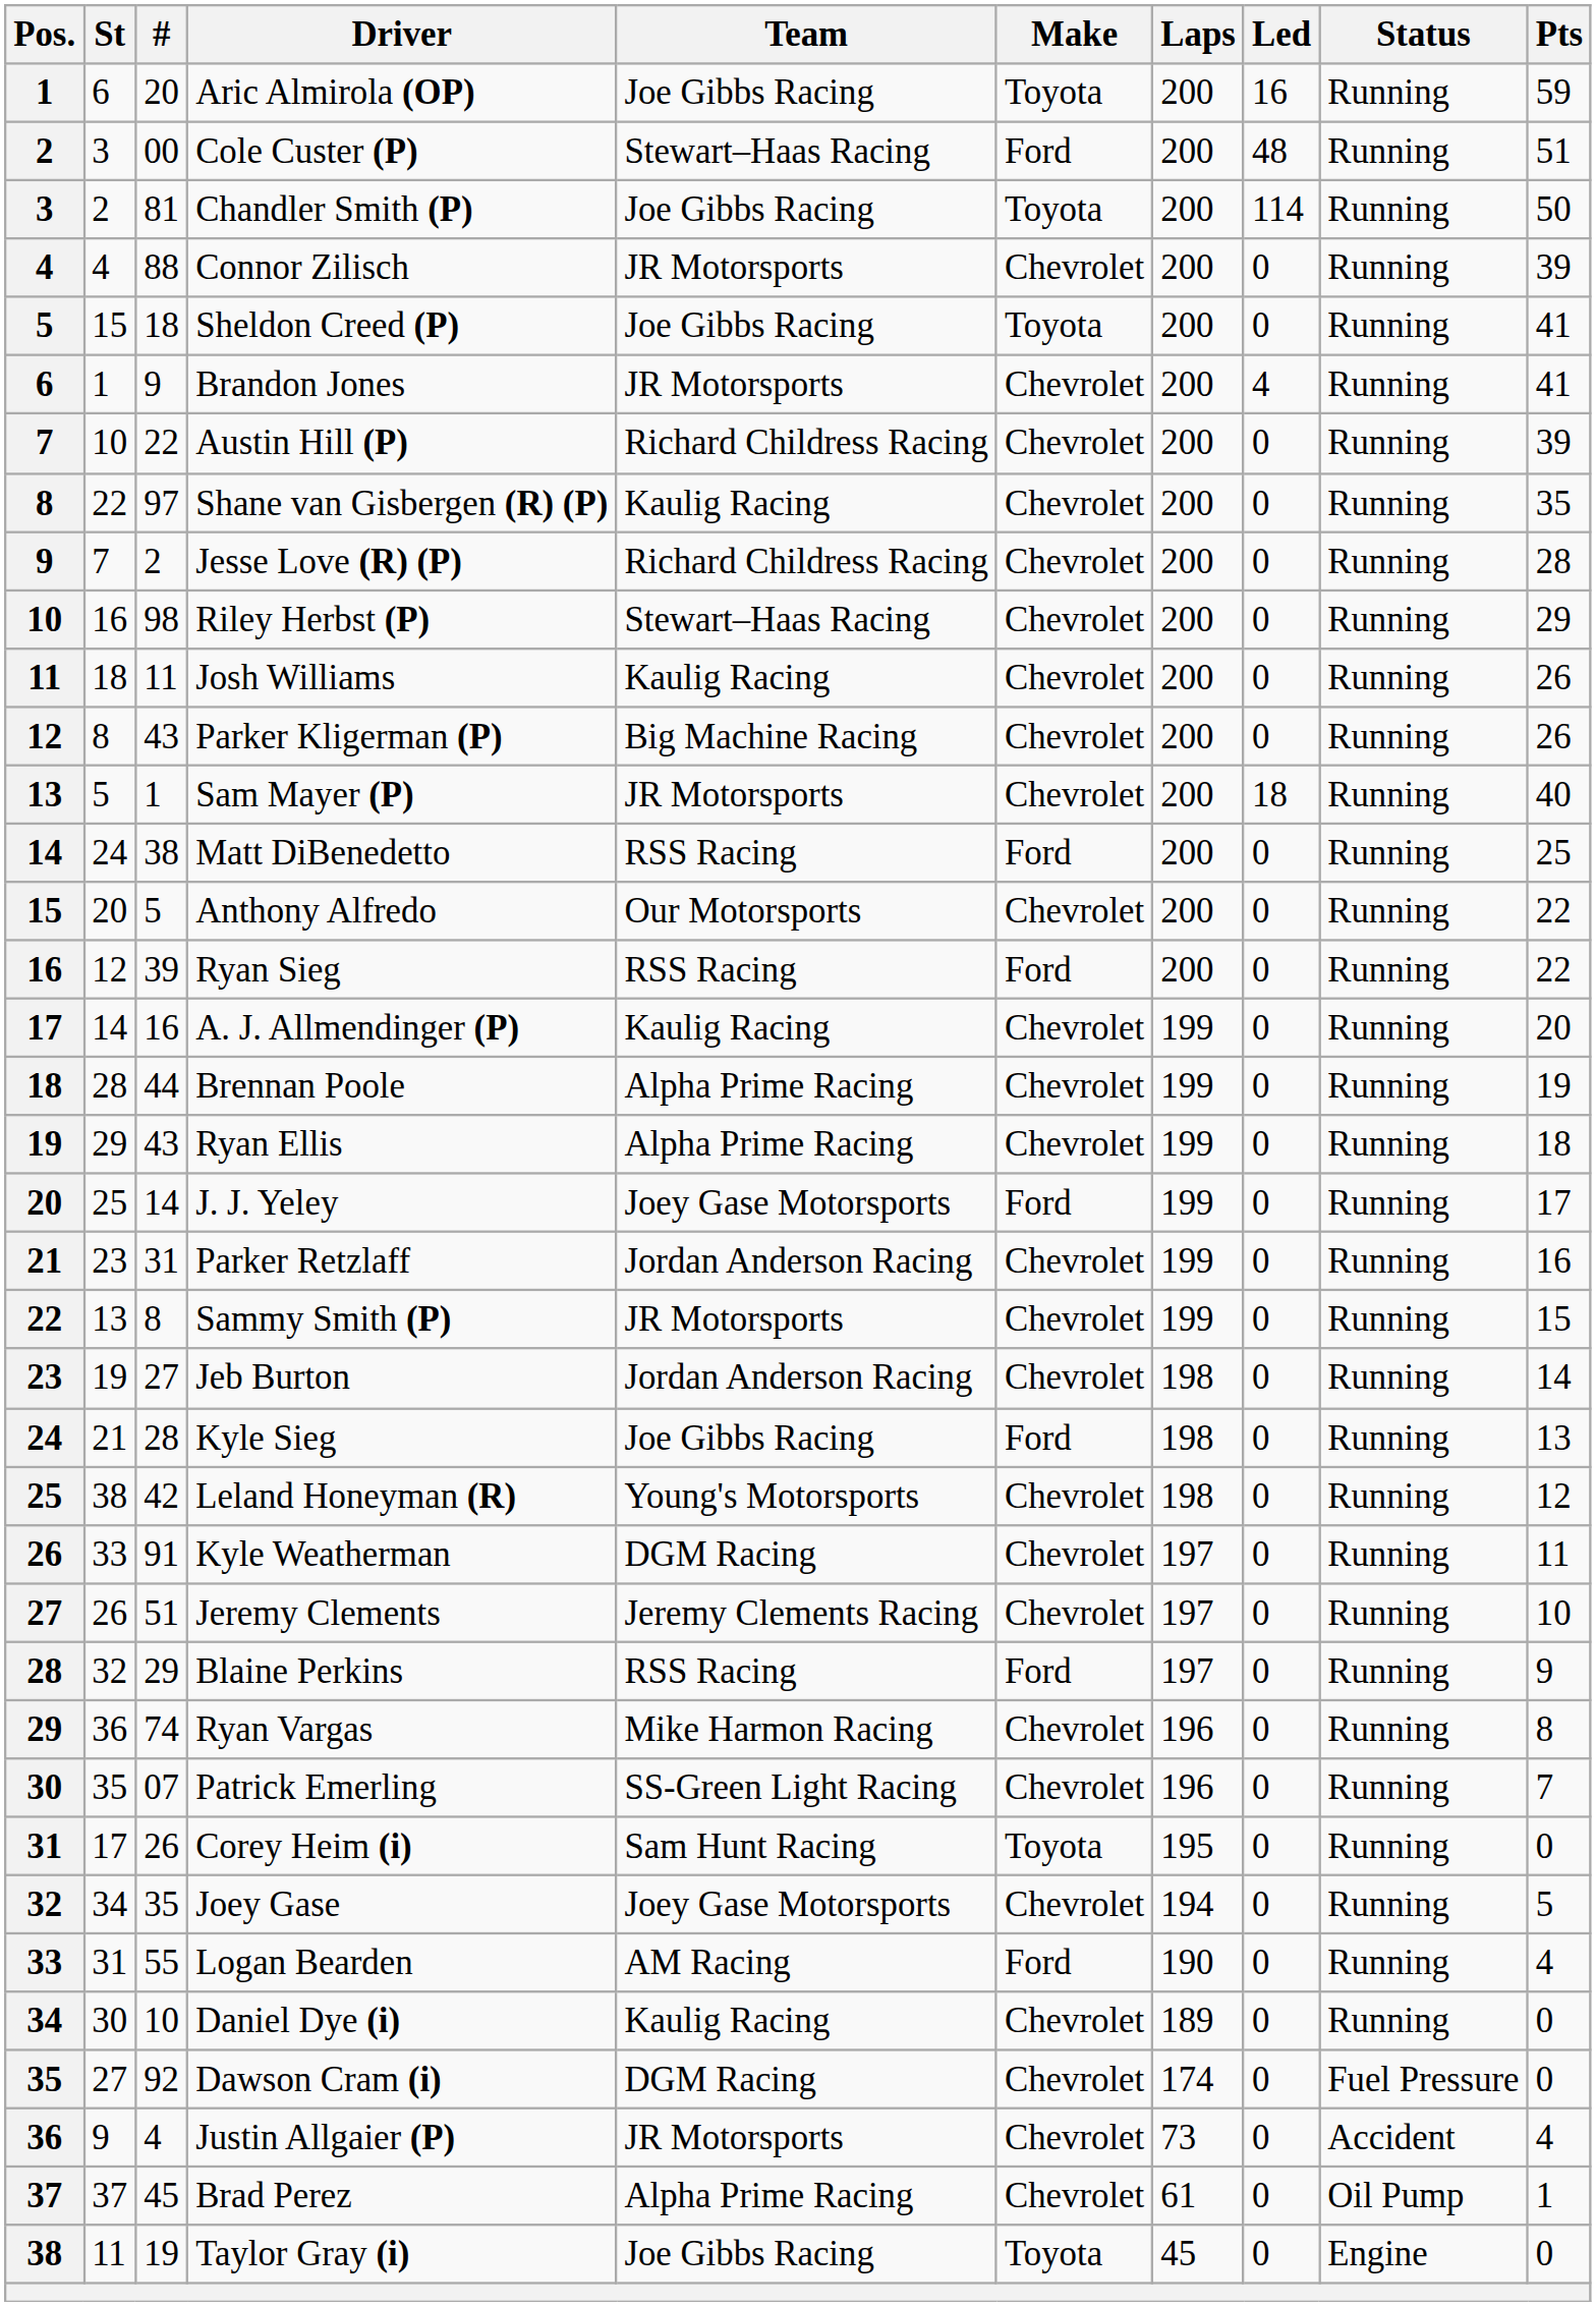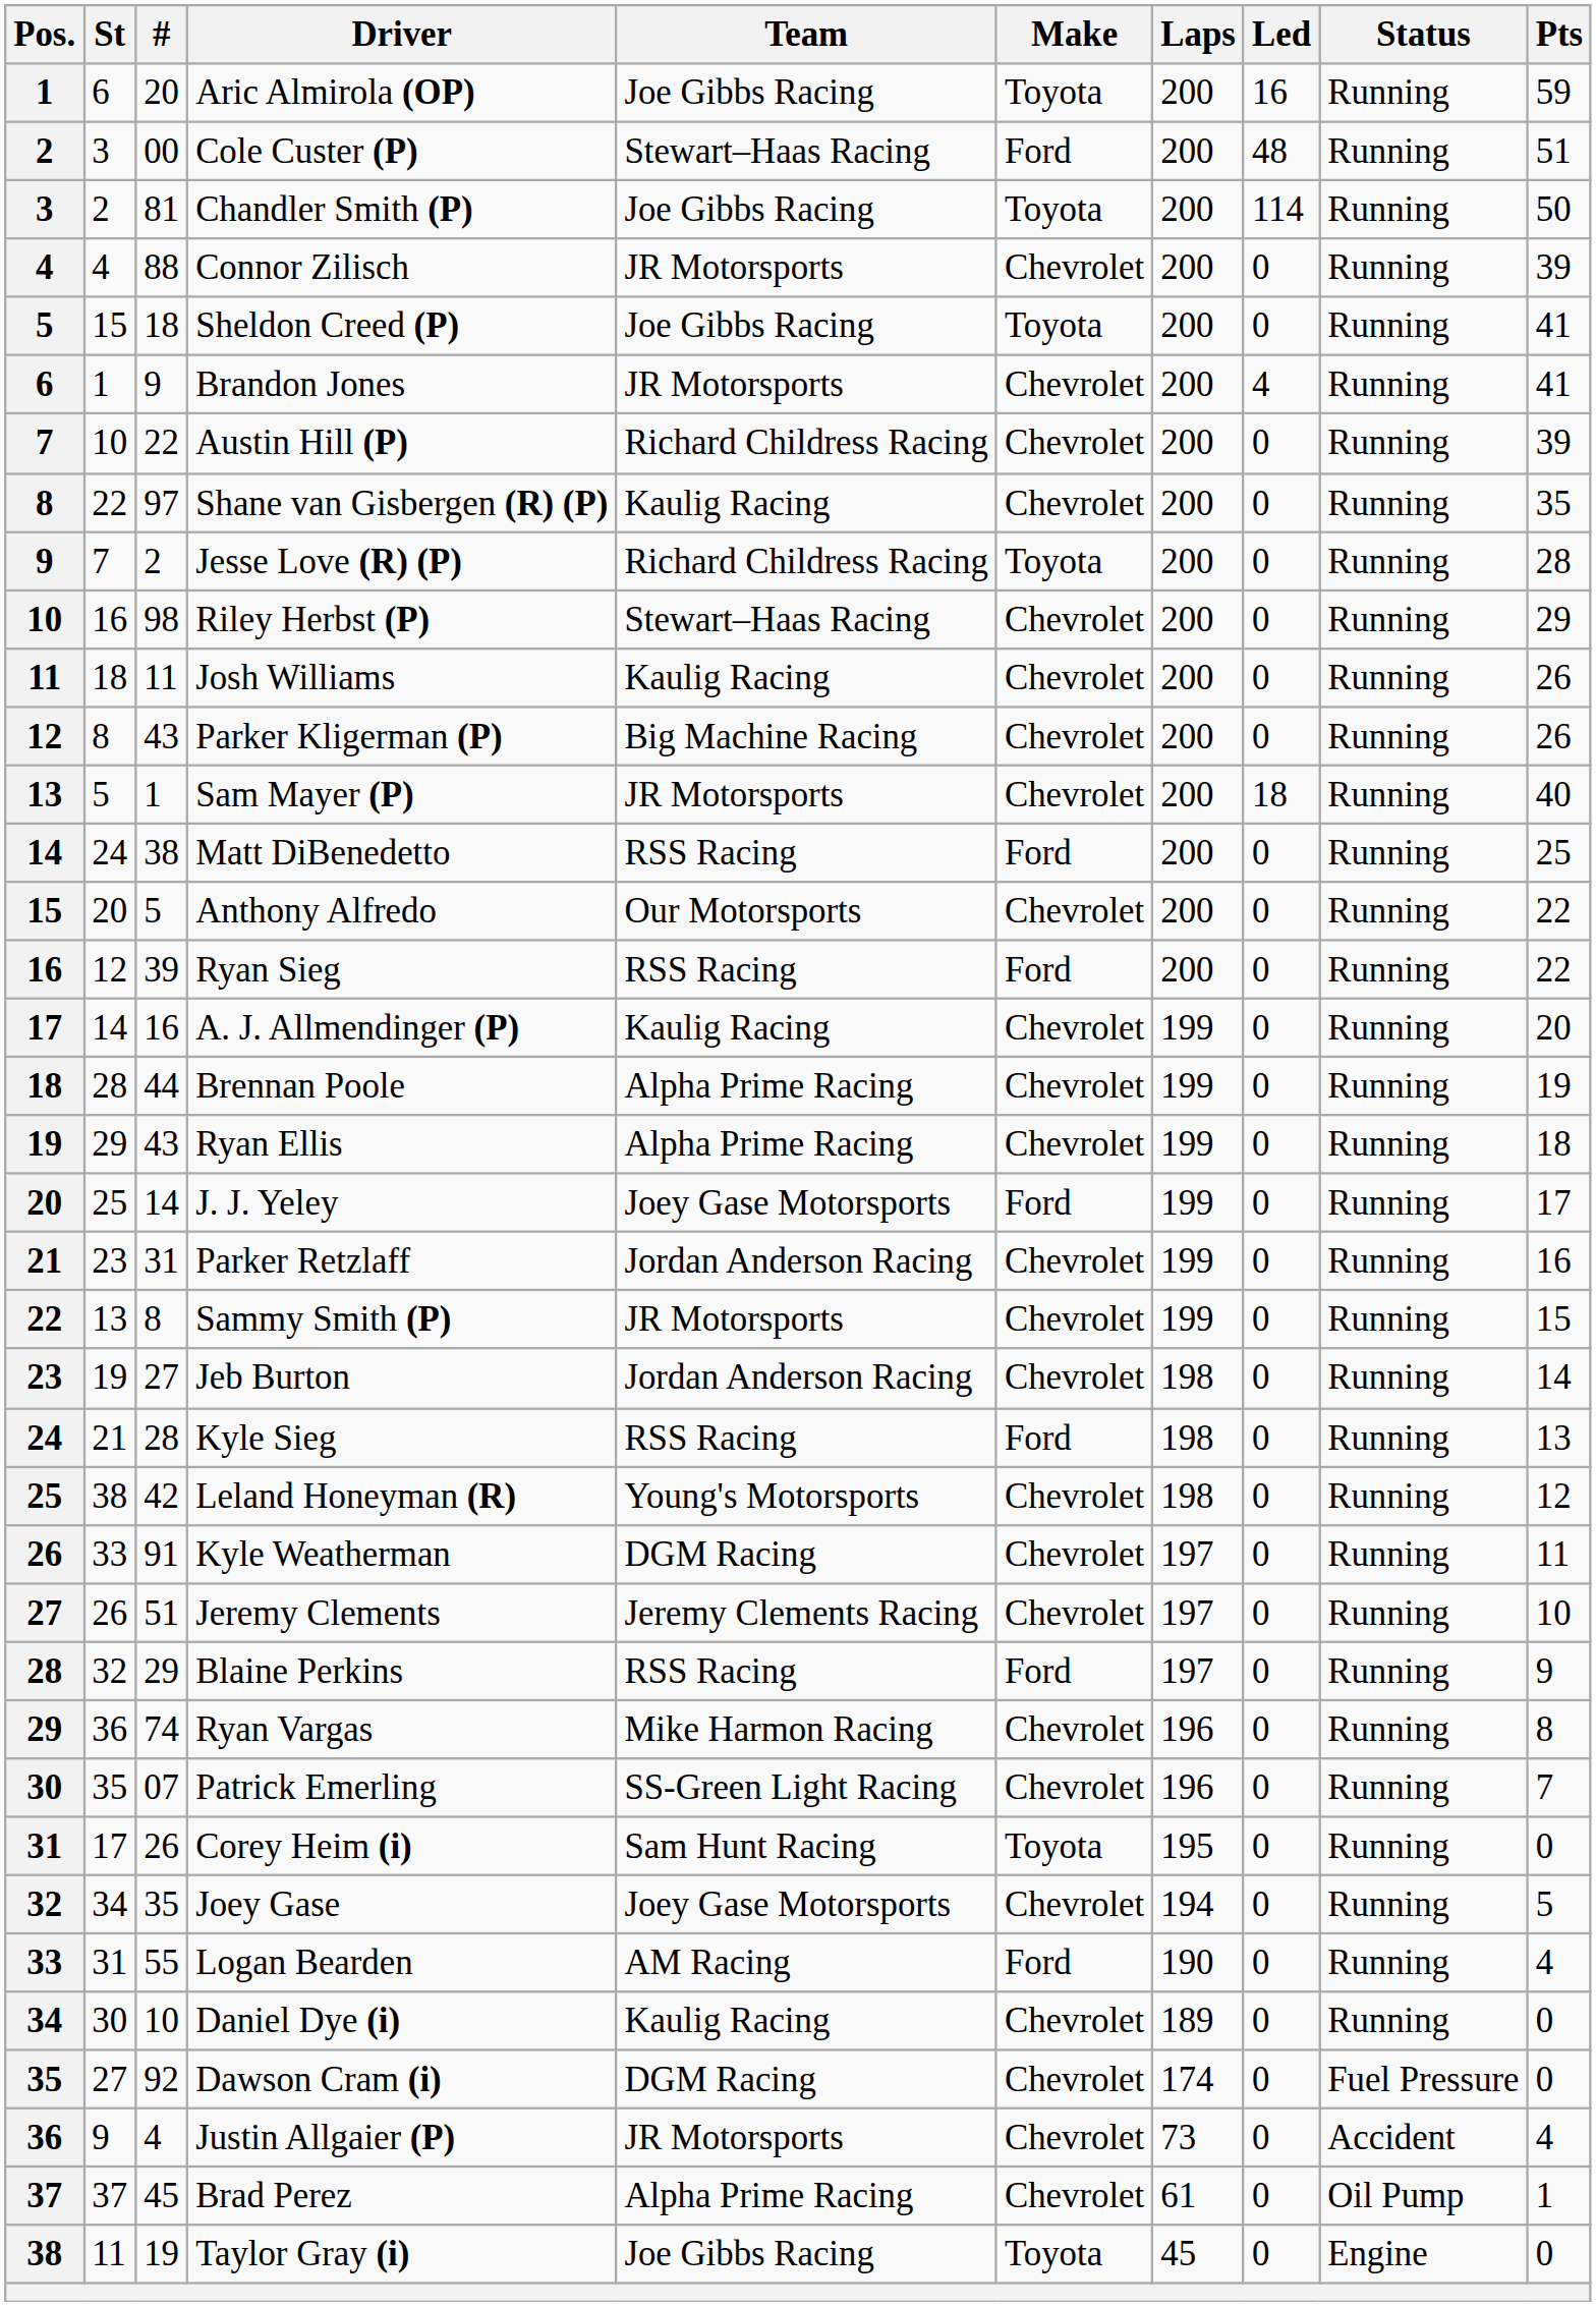Jesse Love (R) (P) | Make: Chevrolet -> Toyota
Kyle Sieg | Team: Joe Gibbs Racing -> RSS Racing
